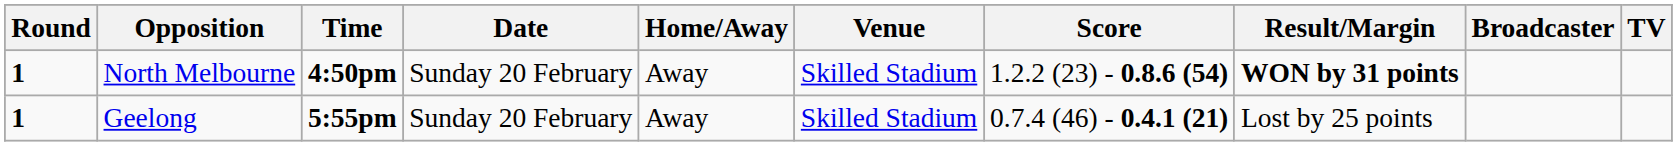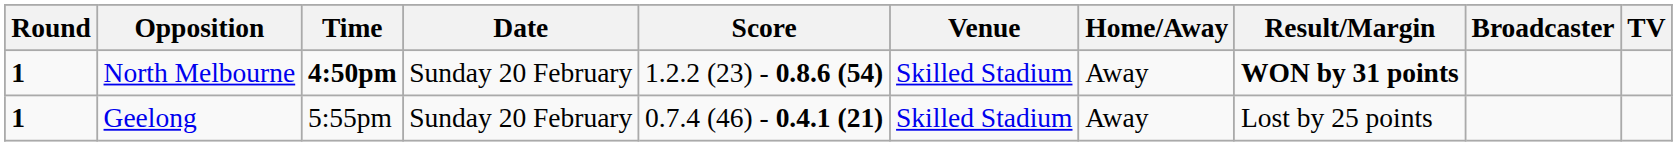columns swapped: Home/Away <-> Score
Geelong | Time: bold -> normal
